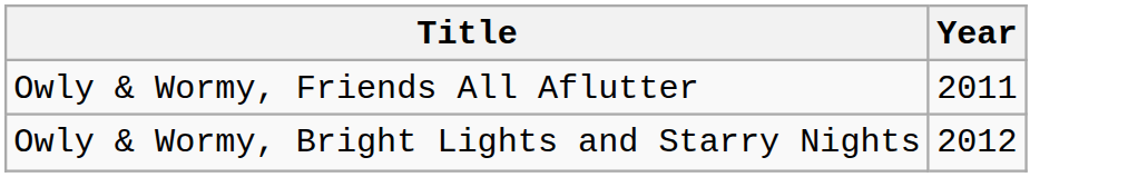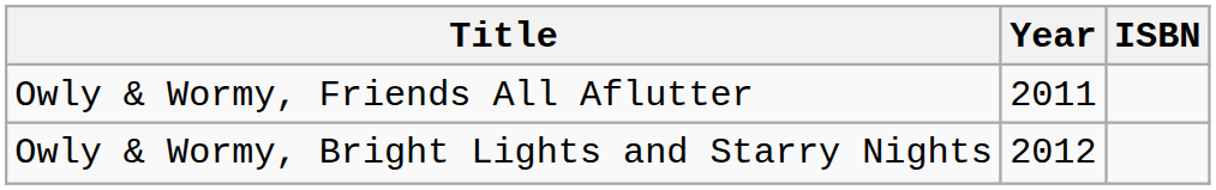+ column: ISBN
